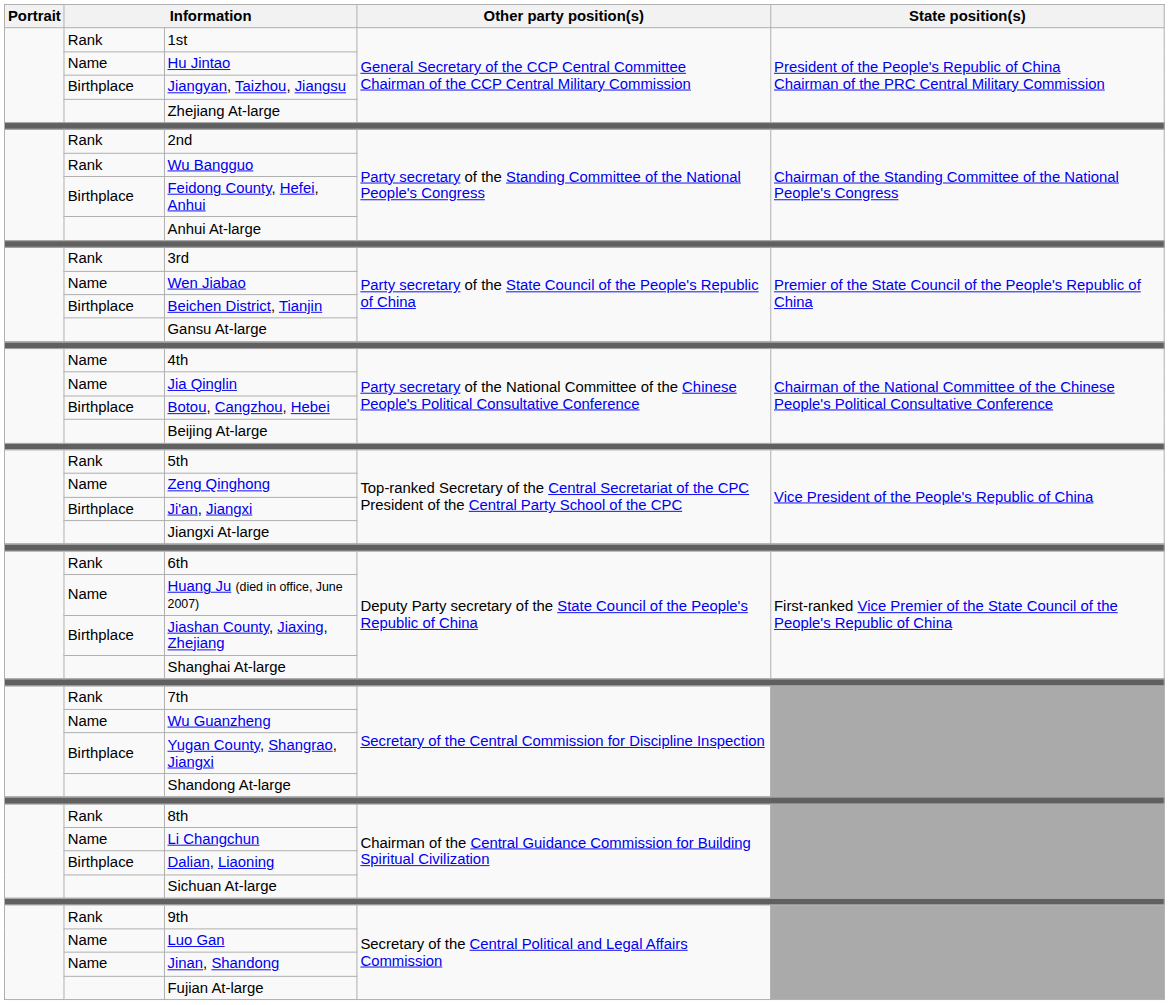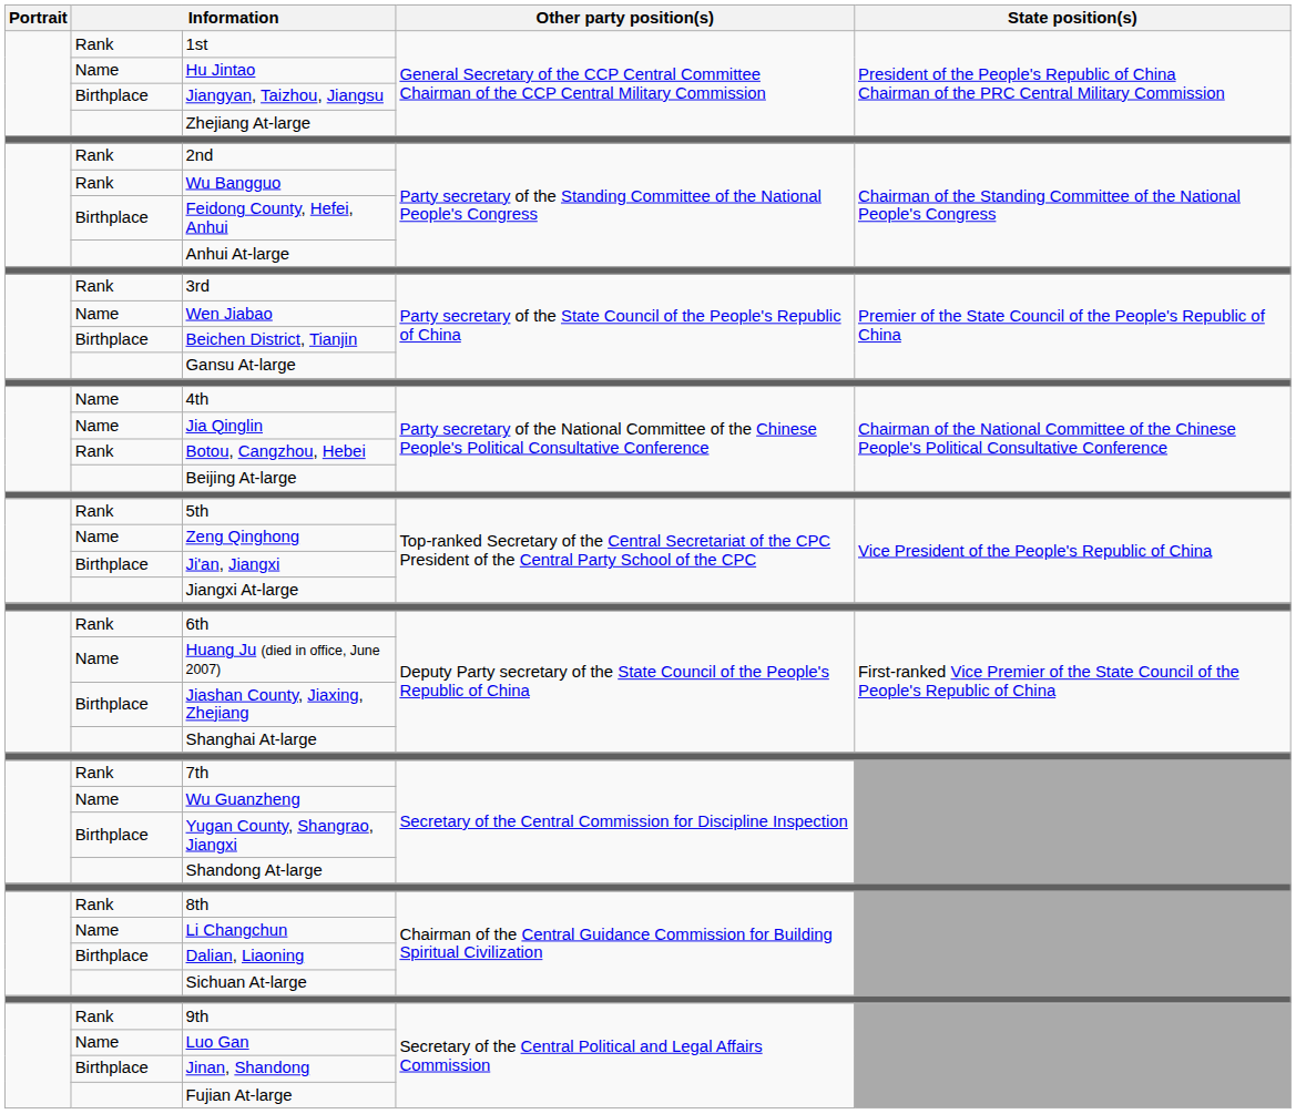Botou, Cangzhou, Hebei | column 2: Birthplace -> Rank
Jinan, Shandong | column 2: Name -> Birthplace
